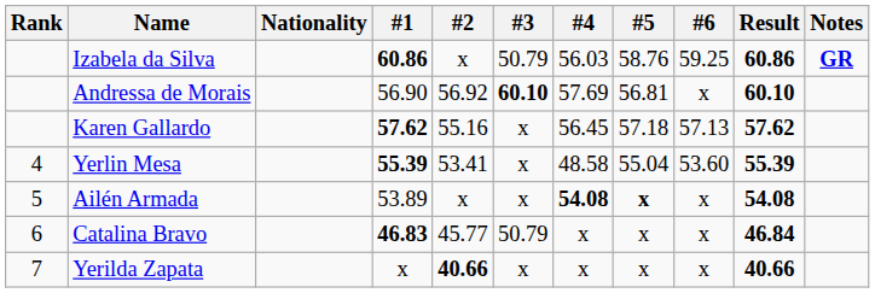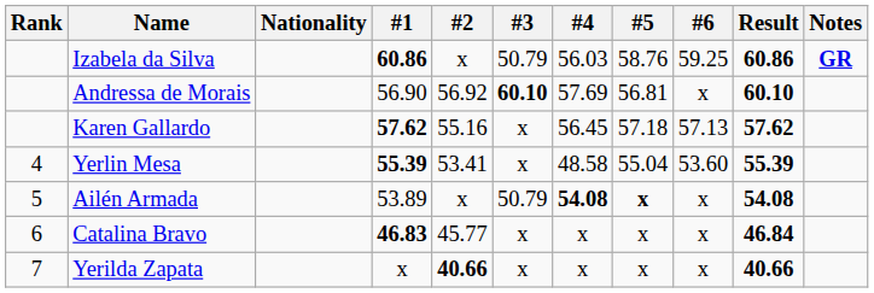Ailén Armada | #3: x -> 50.79
Catalina Bravo | #3: 50.79 -> x
